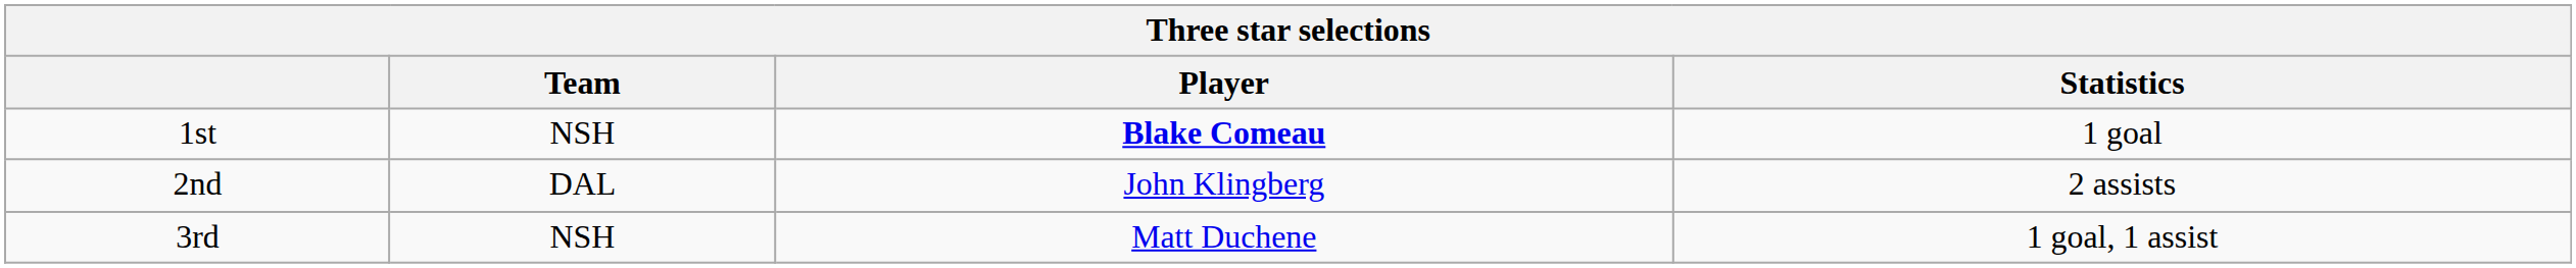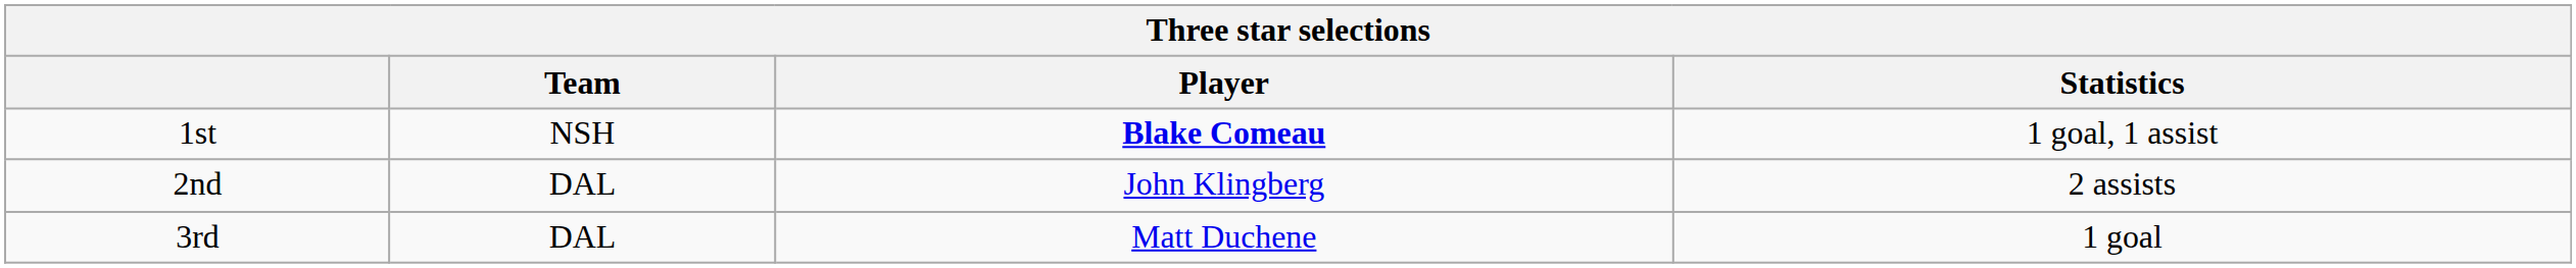1st | Statistics: 1 goal -> 1 goal, 1 assist
3rd | Team: NSH -> DAL
3rd | Statistics: 1 goal, 1 assist -> 1 goal
